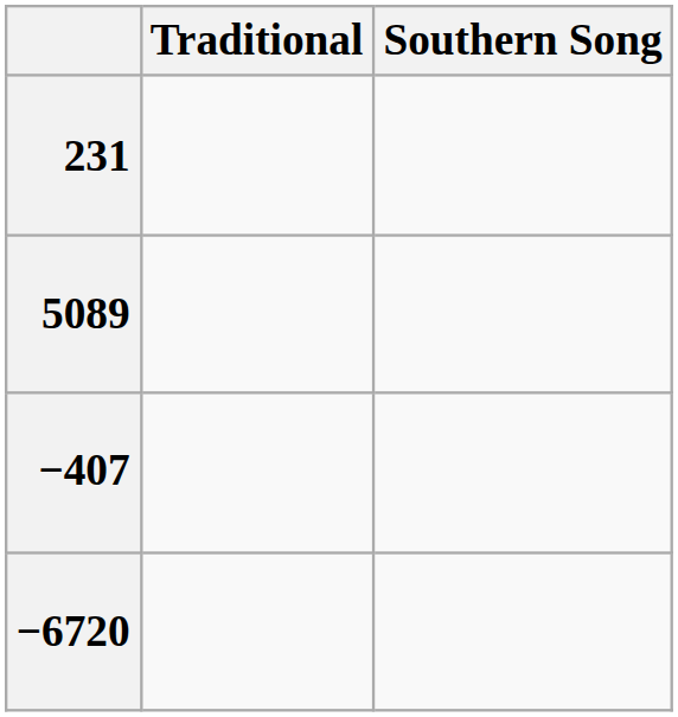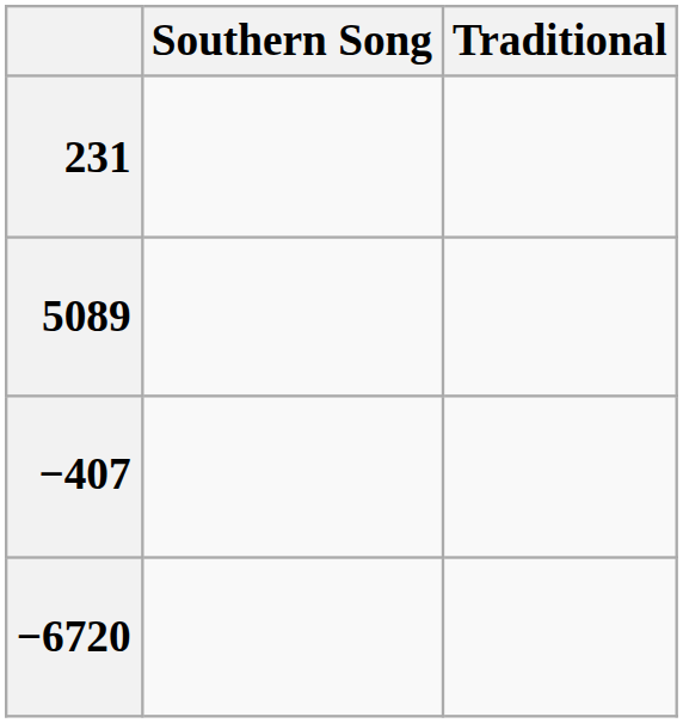columns swapped: Traditional <-> Southern Song
